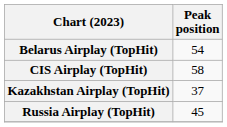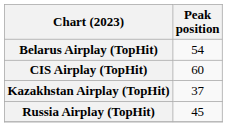CIS Airplay (TopHit) | Peak position: 58 -> 60
